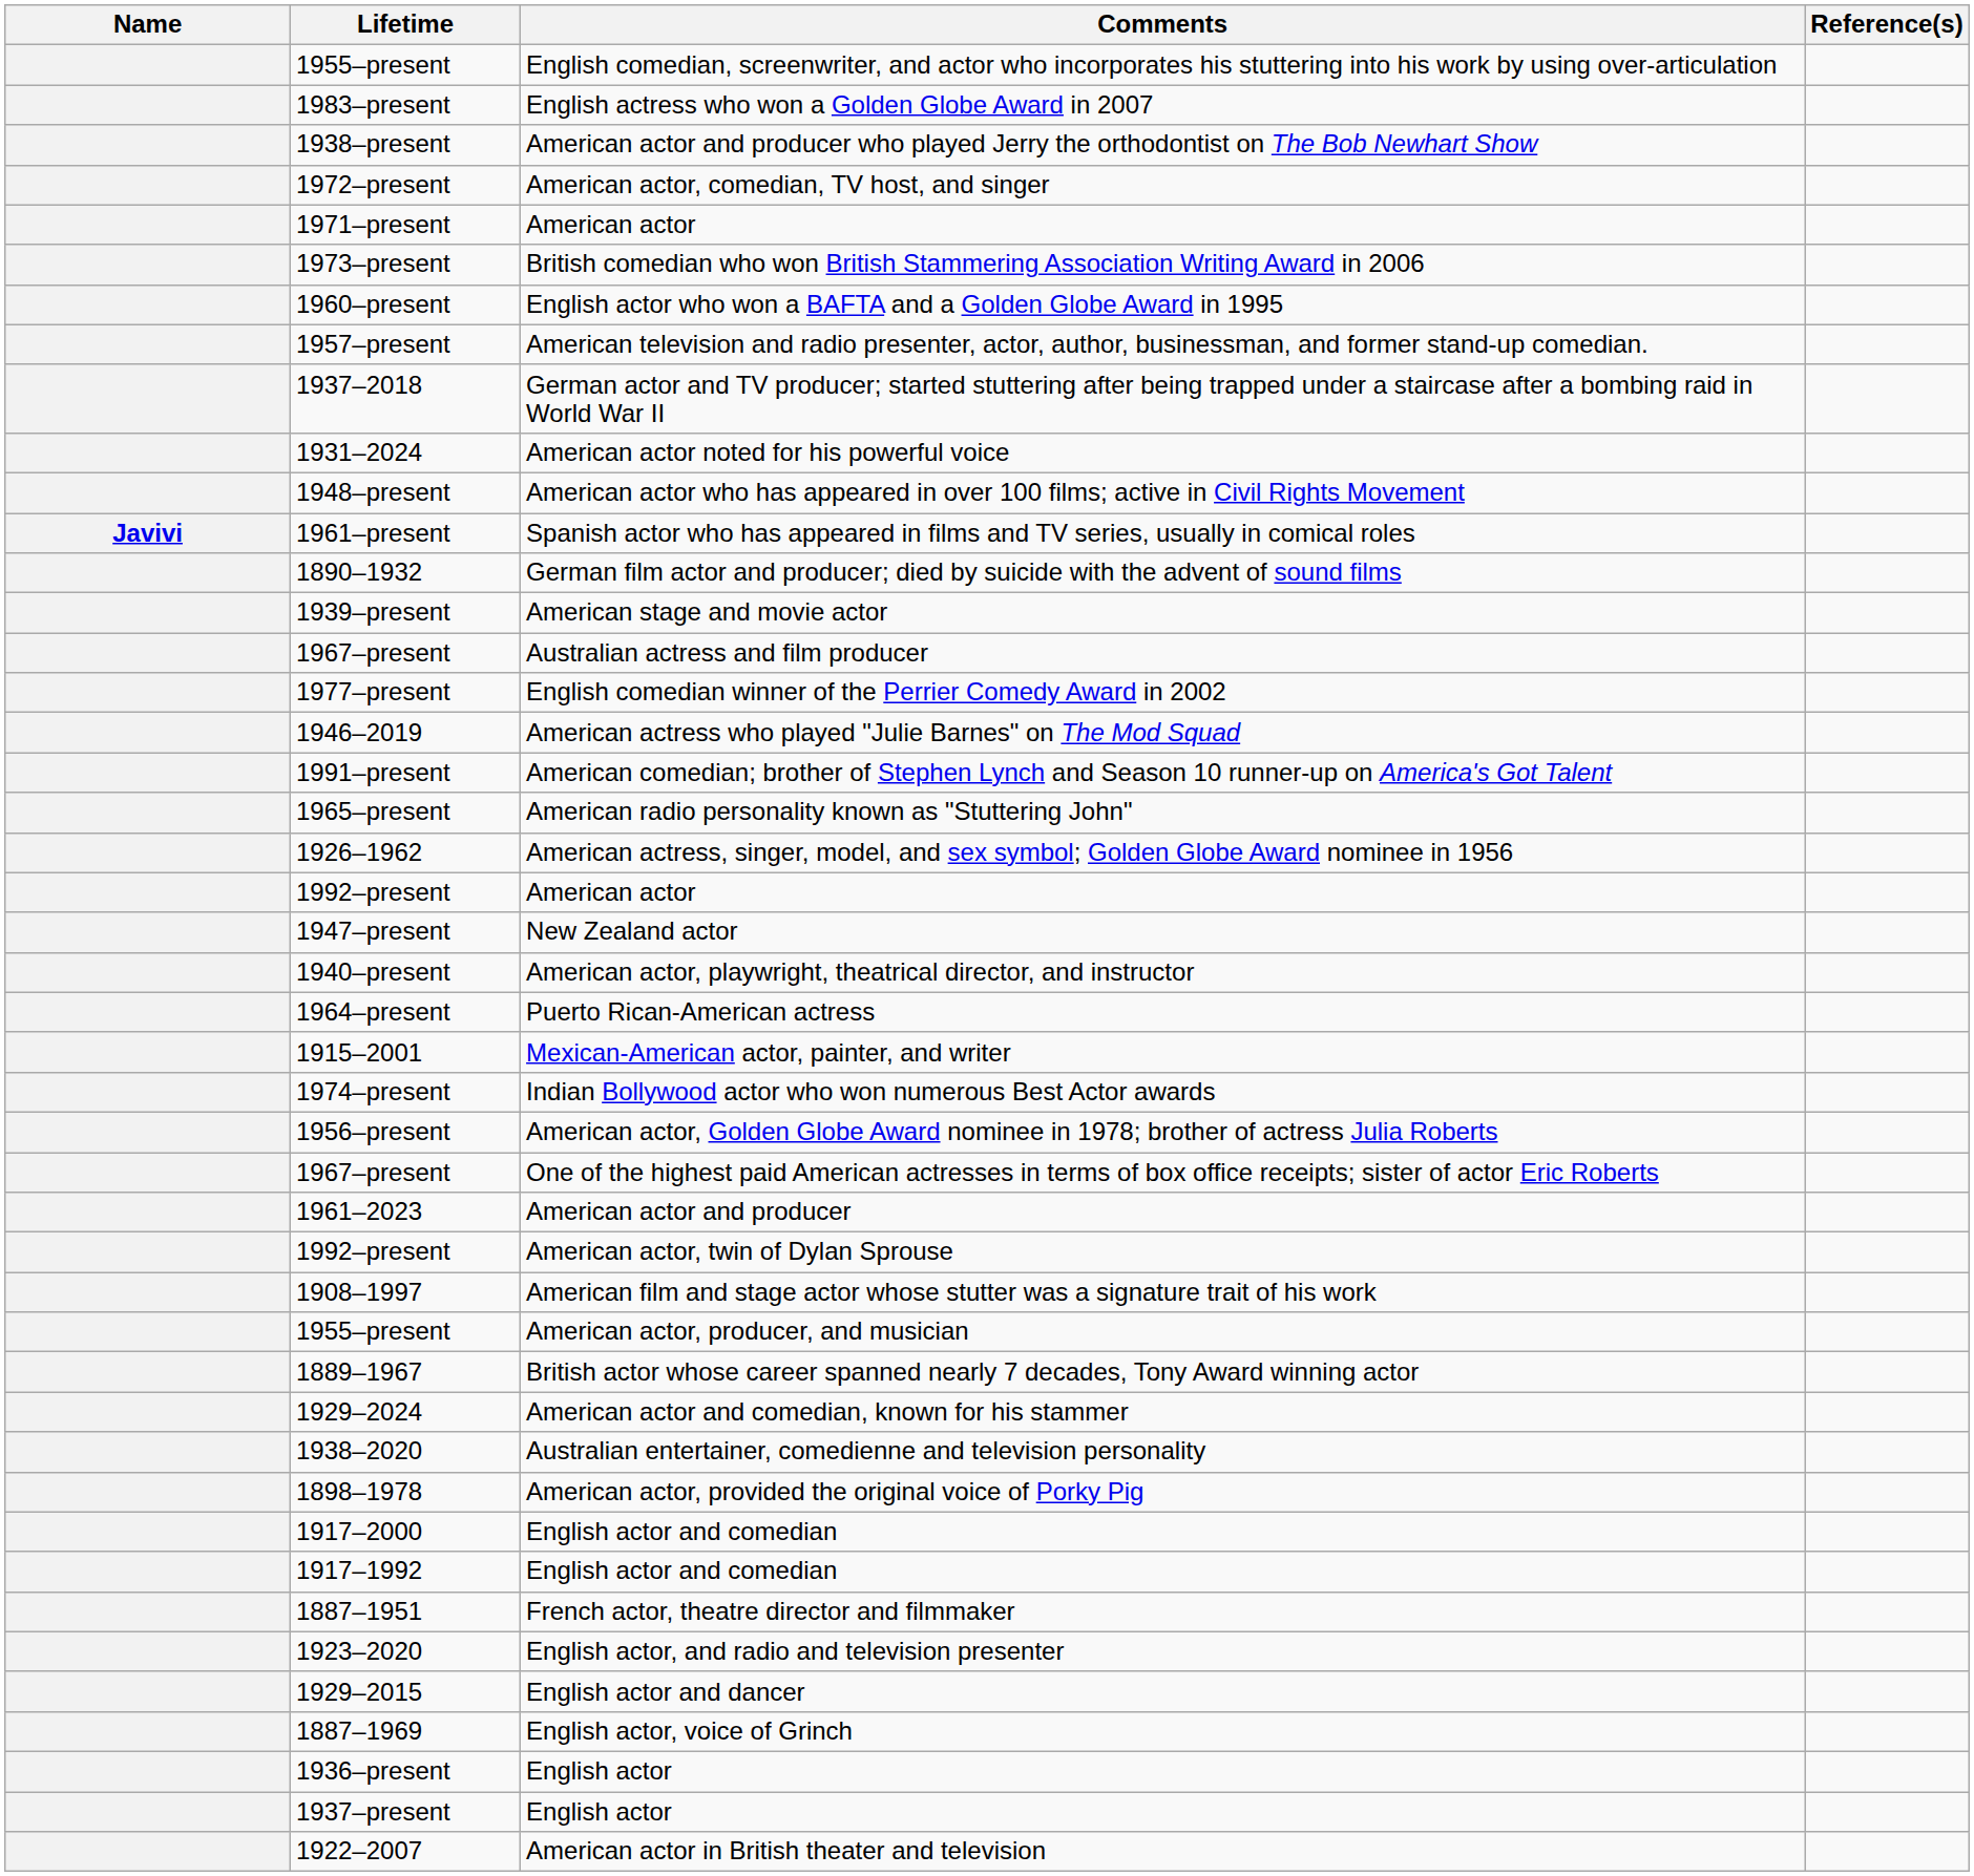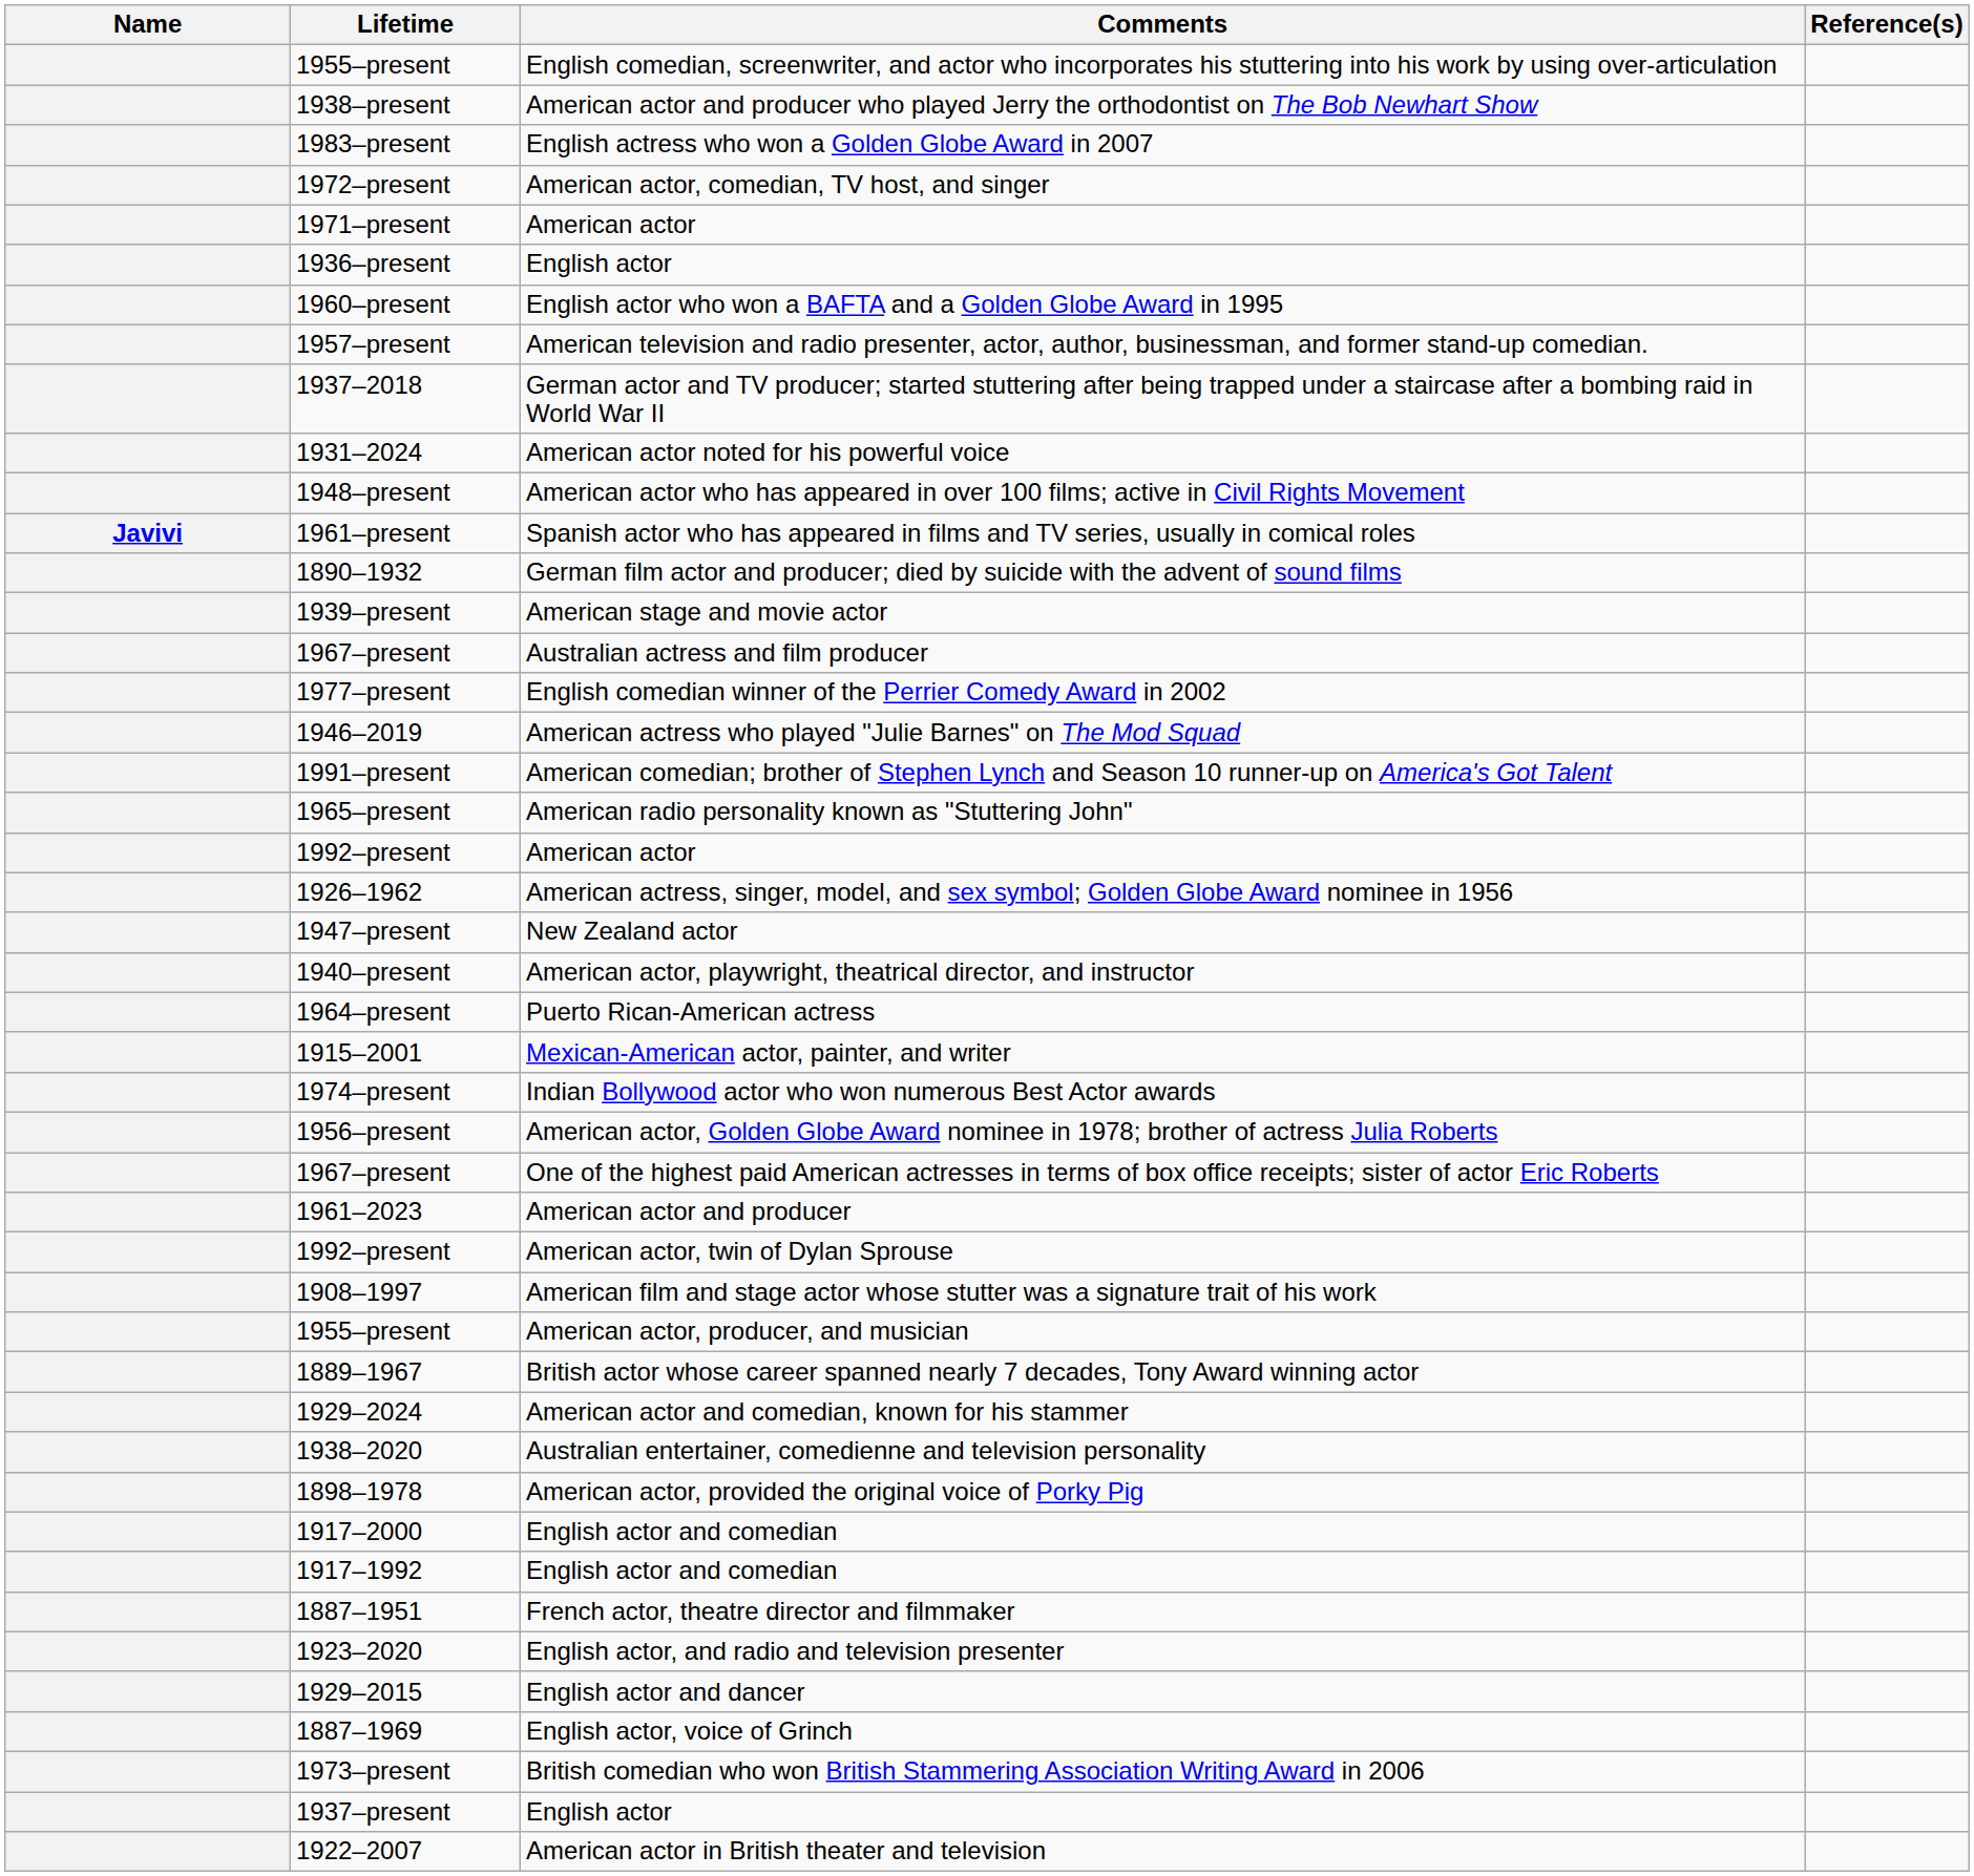rows swapped: 1983–present <-> 1938–present
rows swapped: 1973–present <-> 1936–present
rows swapped: 1992–present / American actor <-> 1926–1962
